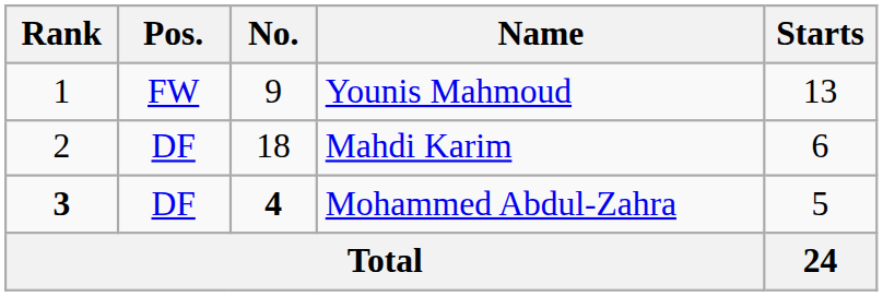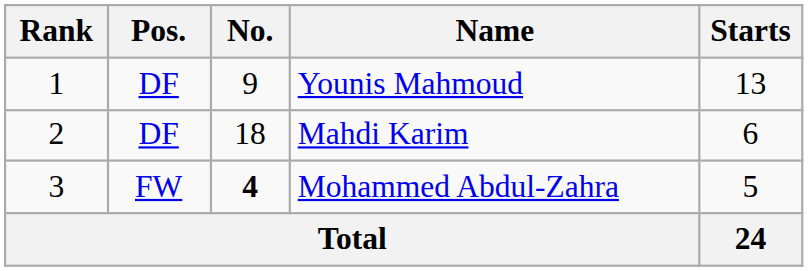Younis Mahmoud | Pos.: FW -> DF
Mohammed Abdul-Zahra | Rank: bold -> normal
Mohammed Abdul-Zahra | Pos.: DF -> FW
